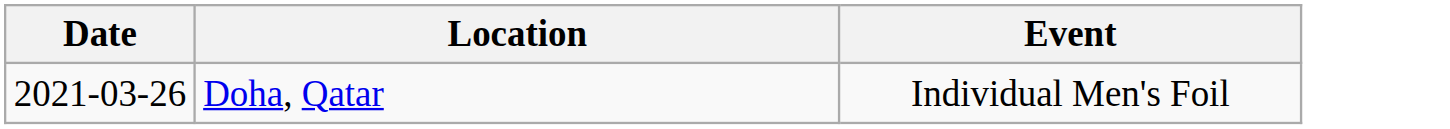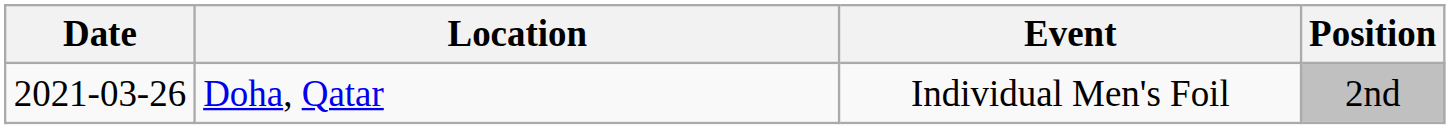+ column: Position | 2nd
